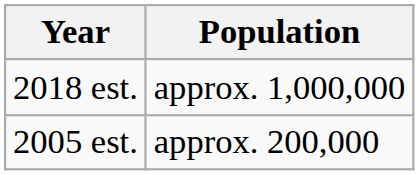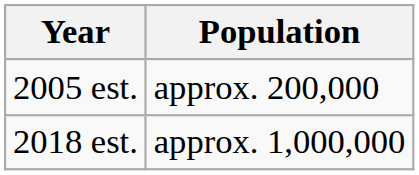rows swapped: 2018 est. <-> 2005 est.
